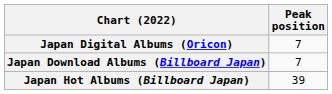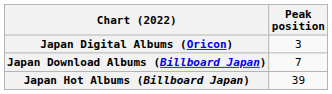Japan Digital Albums (Oricon) | Peak position: 7 -> 3
